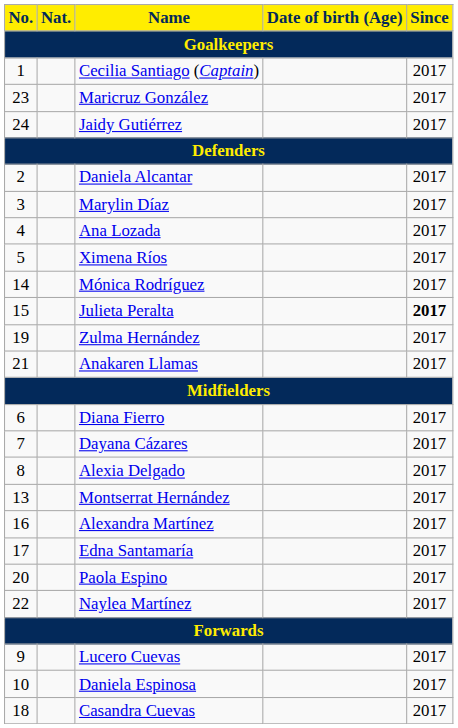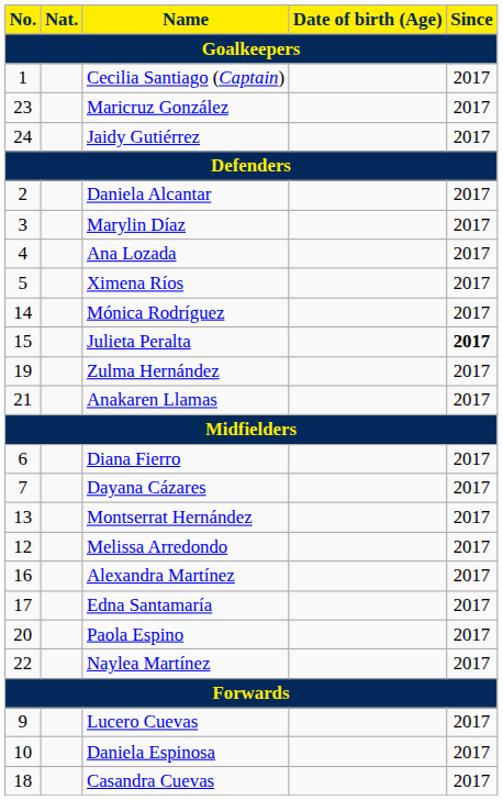- row: 8 | Alexia Delgado | 2017
+ row: 12 | Melissa Arredondo | 2017
